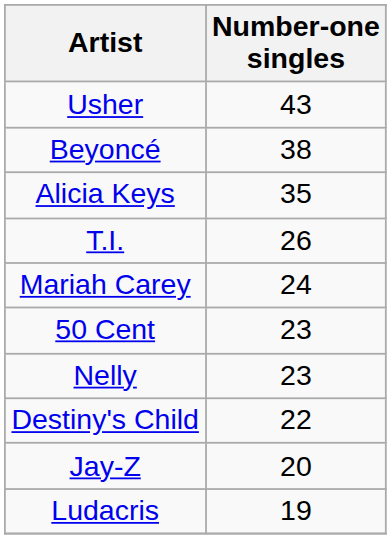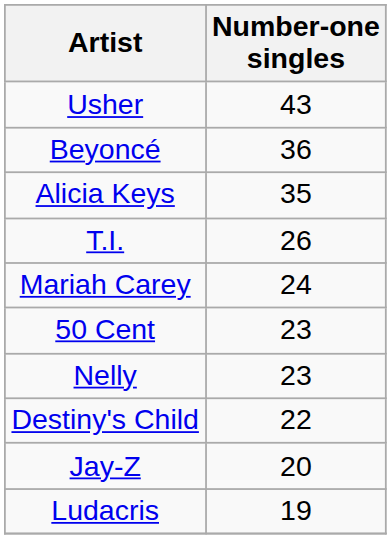Beyoncé | Number-one singles: 38 -> 36
